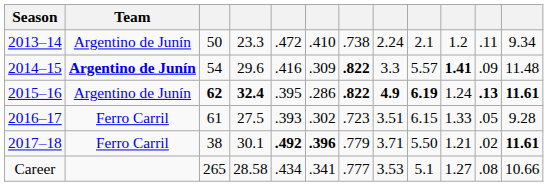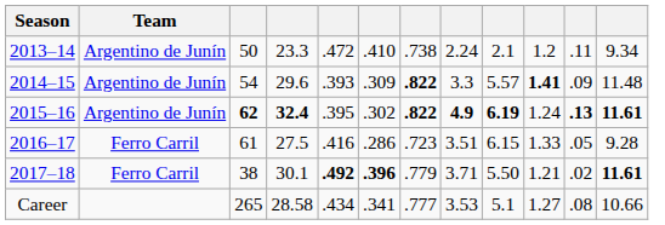2014–15 | Team: bold -> normal
2014–15 | column 5: .416 -> .393
2015–16 | column 6: .286 -> .302
2016–17 | column 5: .393 -> .416
2016–17 | column 6: .302 -> .286
